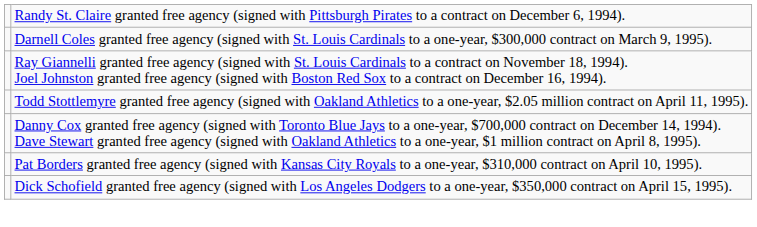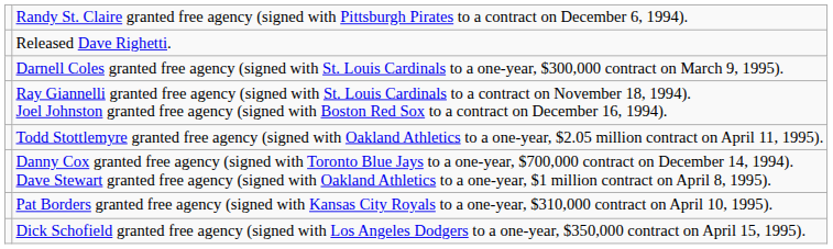+ row: Released Dave Righetti.
